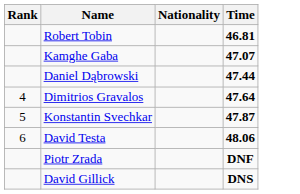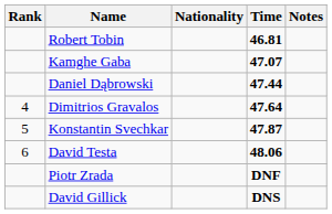+ column: Notes
